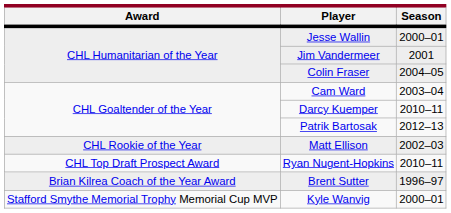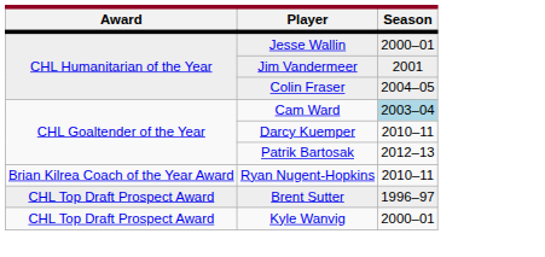Cam Ward | Season: no background -> lightblue background
- row: CHL Rookie of the Year | Matt Ellison | 2002–03
Ryan Nugent-Hopkins | Award: CHL Top Draft Prospect Award -> Brian Kilrea Coach of the Year Award
Brent Sutter | Award: Brian Kilrea Coach of the Year Award -> CHL Top Draft Prospect Award
Kyle Wanvig | Award: Stafford Smythe Memorial Trophy Memorial Cup MVP -> CHL Top Draft Prospect Award
